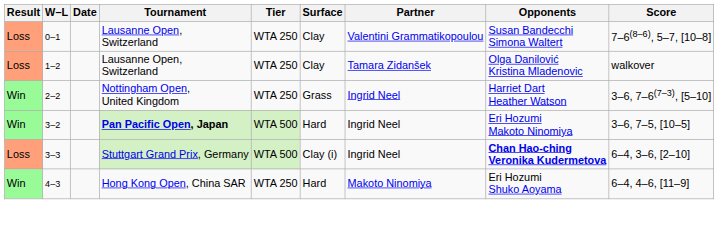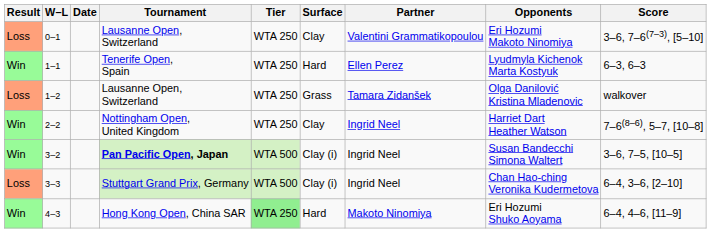0–1 | Opponents: Susan Bandecchi Simona Waltert -> Eri Hozumi Makoto Ninomiya
0–1 | Score: 7–6(8–6), 5–7, [10–8] -> 3–6, 7–6(7–3), [5–10]
+ row: Win | 1–1 | Tenerife Open, Spain | WTA 250 | Hard | Ellen Perez | Lyudmyla Kichenok Marta Kostyuk | 6–3, 6–3
1–2 | Surface: Clay -> Grass
2–2 | Surface: Grass -> Clay
2–2 | Score: 3–6, 7–6(7–3), [5–10] -> 7–6(8–6), 5–7, [10–8]
3–2 | Surface: Hard -> Clay (i)
3–2 | Opponents: Eri Hozumi Makoto Ninomiya -> Susan Bandecchi Simona Waltert
3–3 | Opponents: bold -> normal
4–3 | Tier: no background -> lightgreen background
